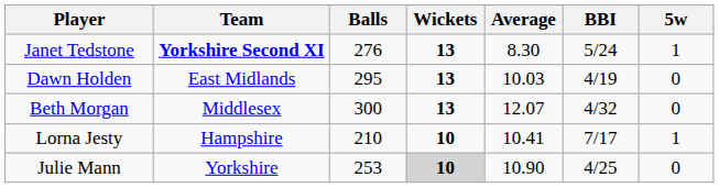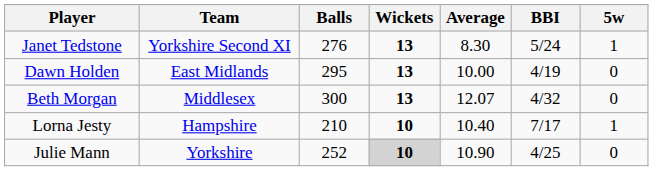Janet Tedstone | Team: bold -> normal
Dawn Holden | Average: 10.03 -> 10.00
Lorna Jesty | Average: 10.41 -> 10.40
Julie Mann | Balls: 253 -> 252
